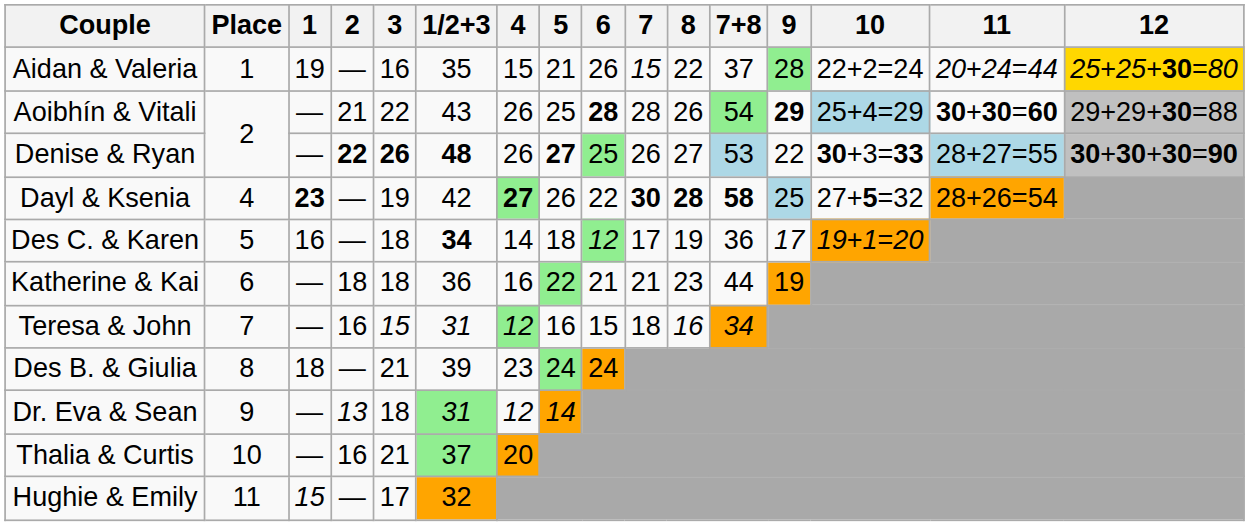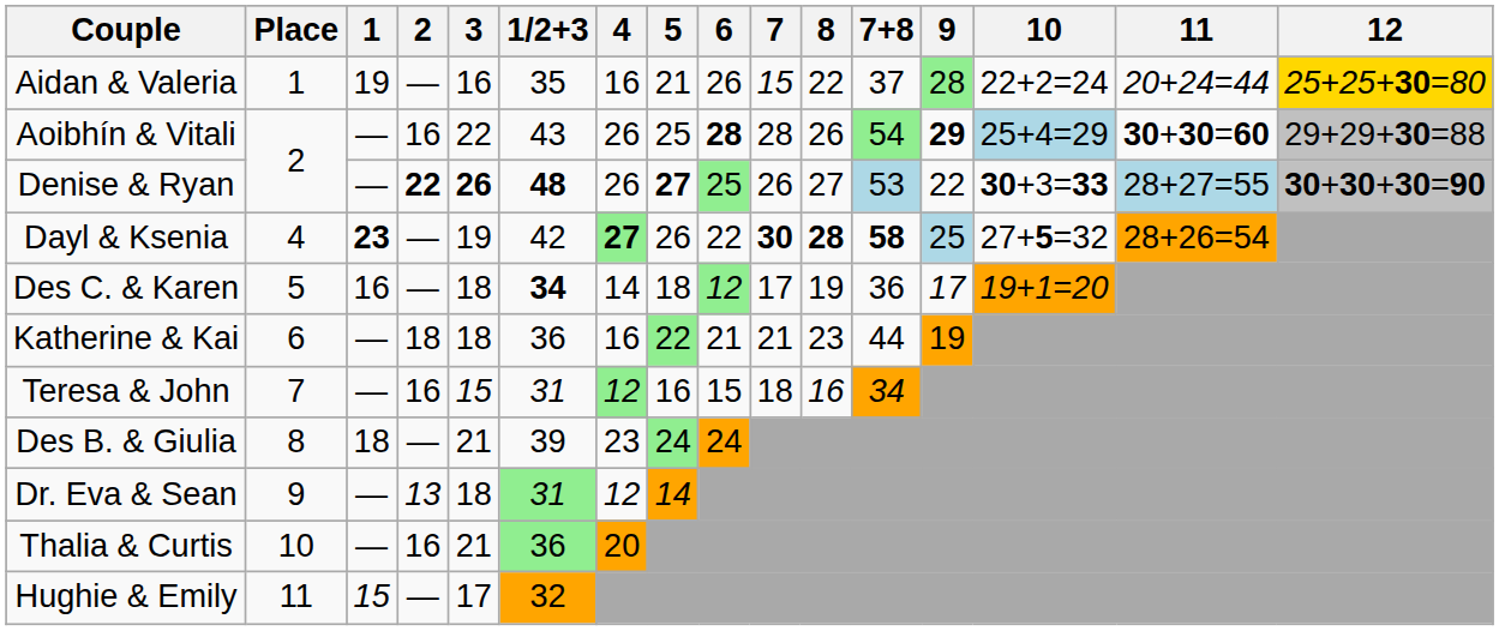Aidan & Valeria | 4: 15 -> 16
Aoibhín & Vitali | 2: 21 -> 16
Thalia & Curtis | 1/2+3: 37 -> 36
